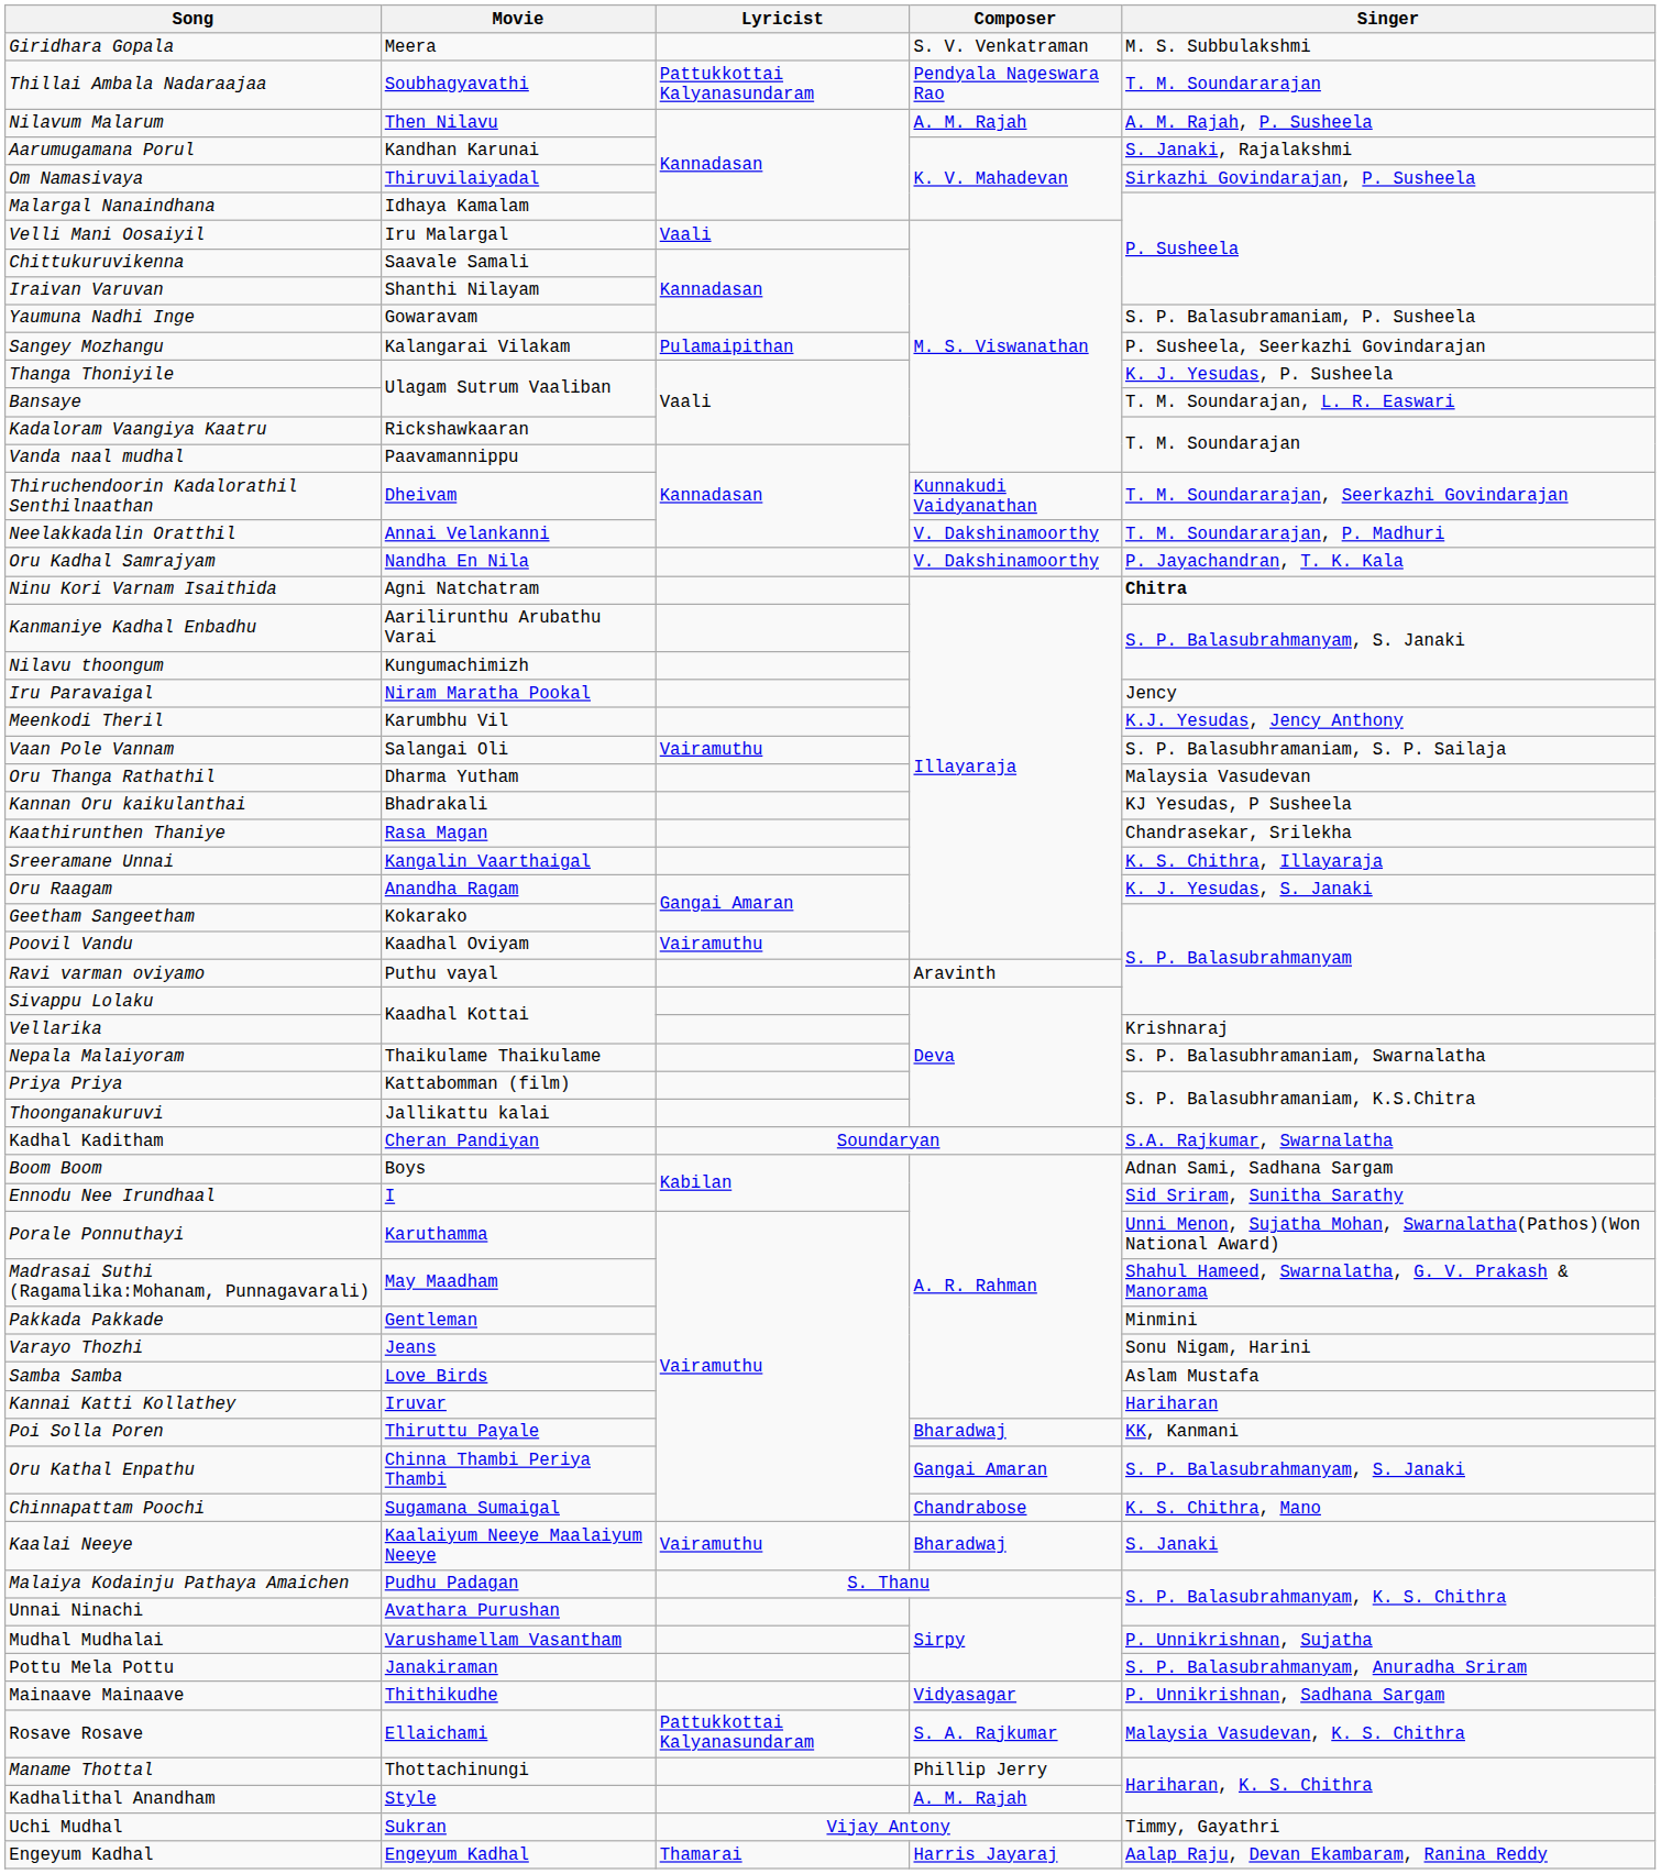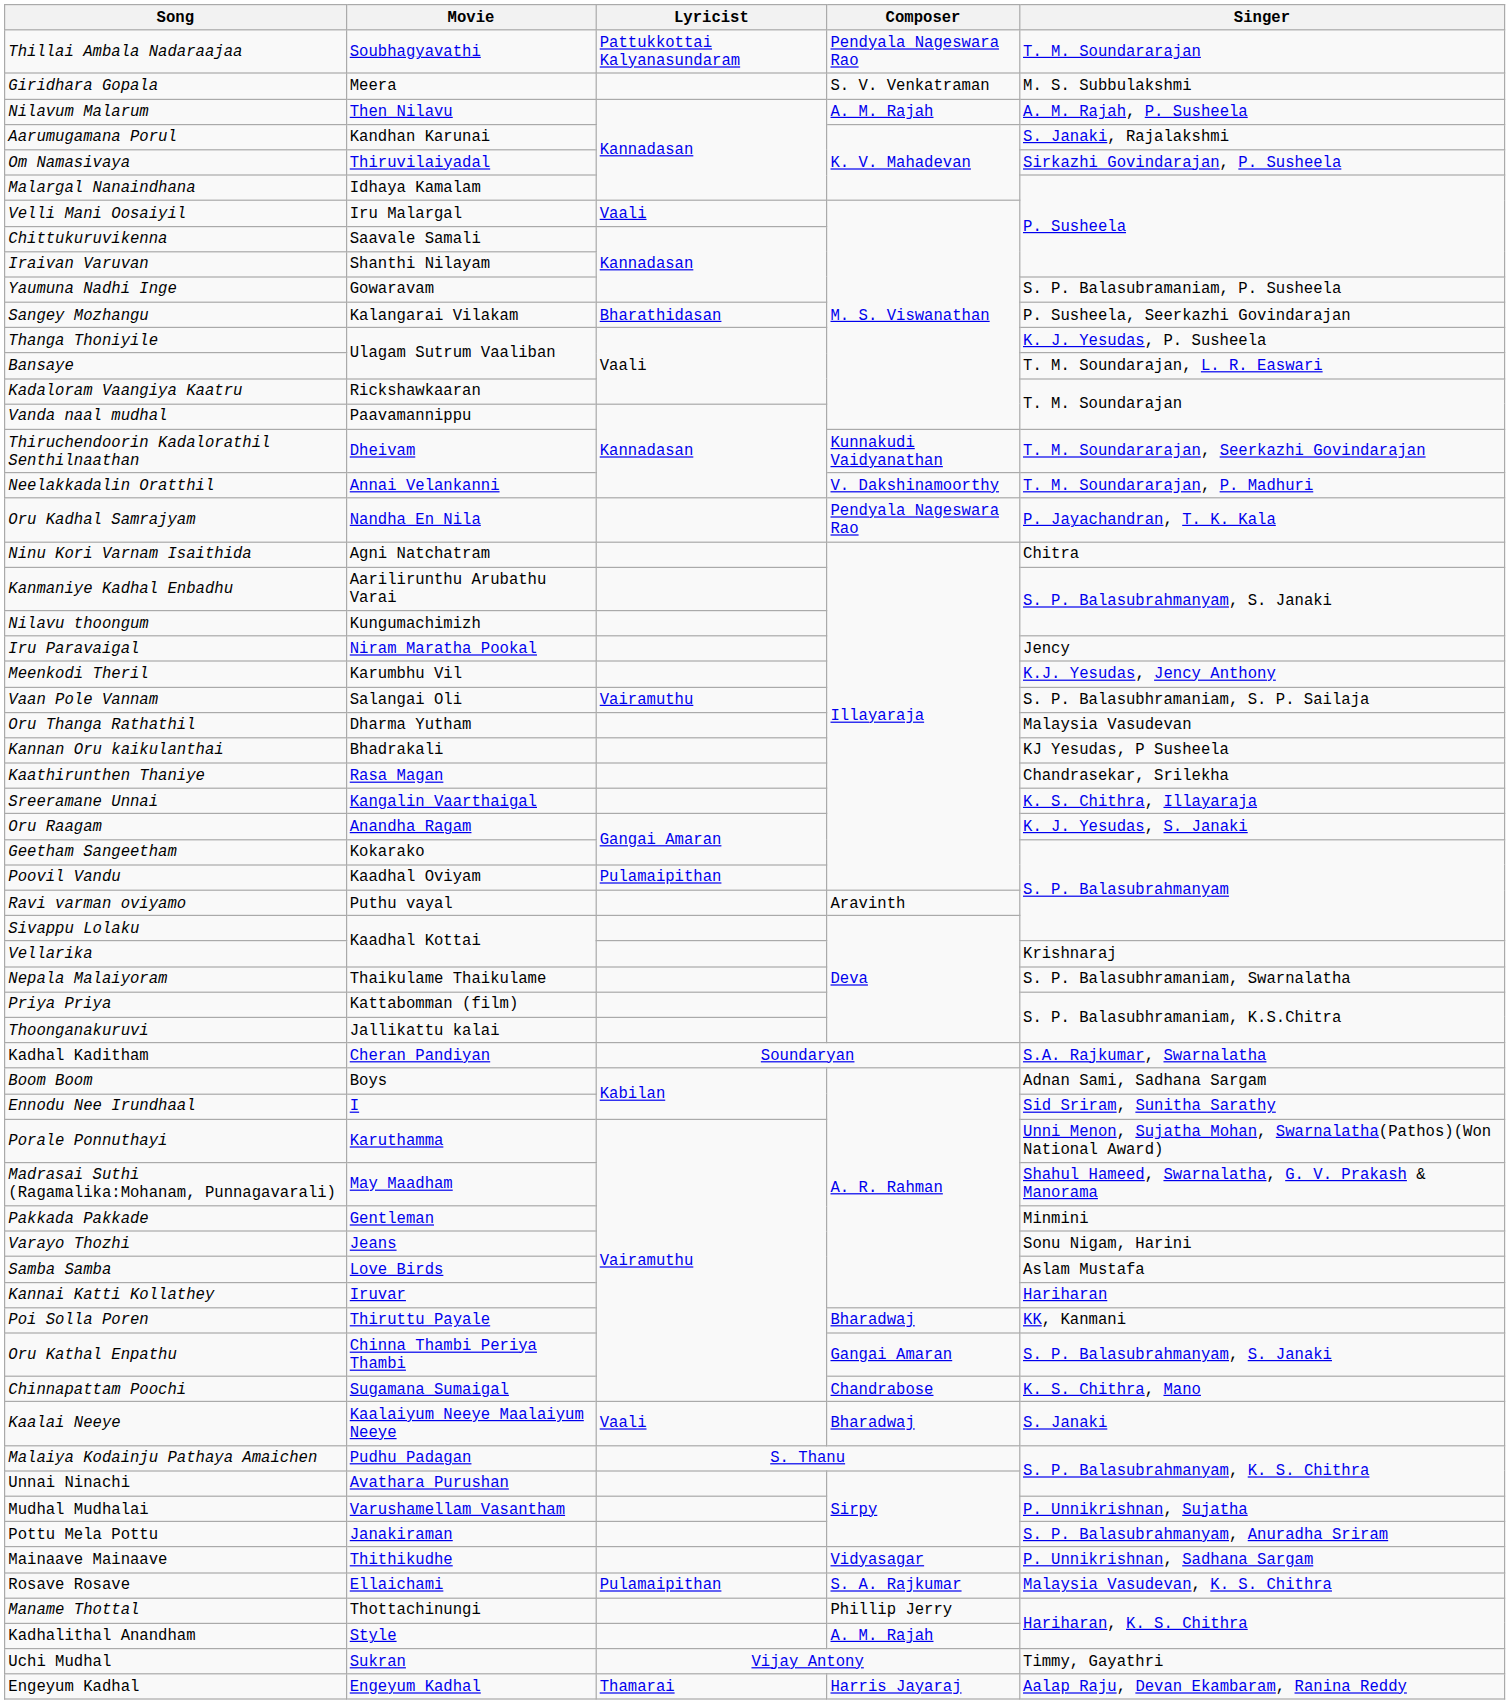rows swapped: Giridhara Gopala <-> Thillai Ambala Nadaraajaa
Sangey Mozhangu | Lyricist: Pulamaipithan -> Bharathidasan
Oru Kadhal Samrajyam | Composer: V. Dakshinamoorthy -> Pendyala Nageswara Rao
Ninu Kori Varnam Isaithida | Singer: bold -> normal
Poovil Vandu | Lyricist: Vairamuthu -> Pulamaipithan
Kaalai Neeye | Lyricist: Vairamuthu -> Vaali
Rosave Rosave | Lyricist: Pattukkottai Kalyanasundaram -> Pulamaipithan
